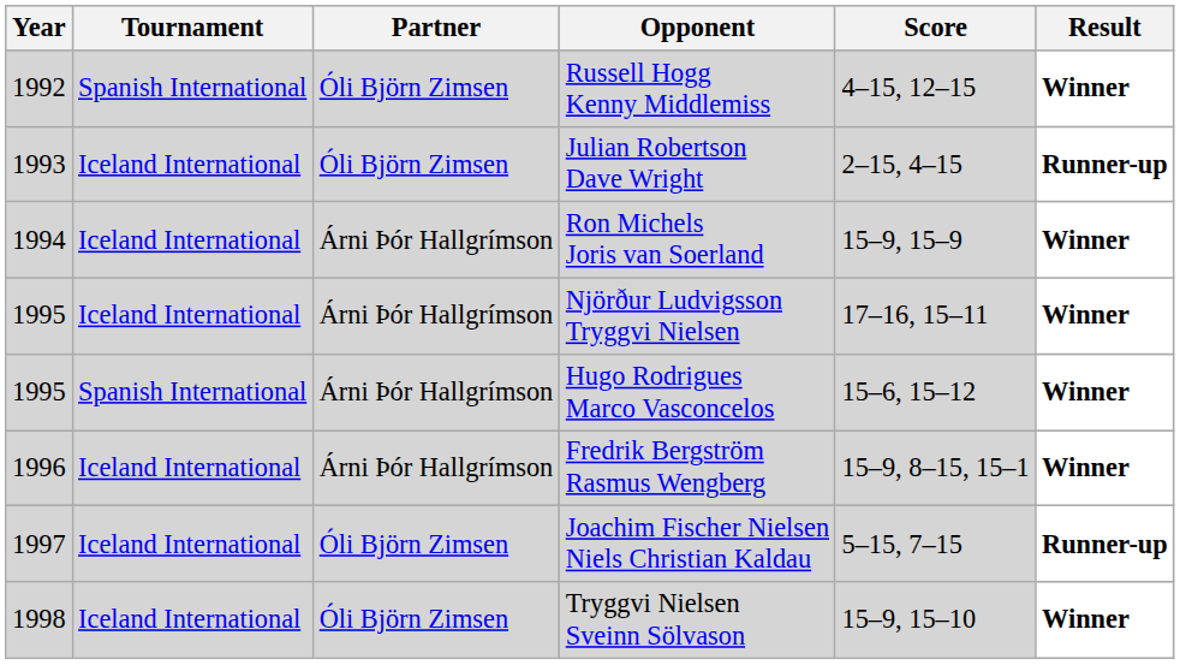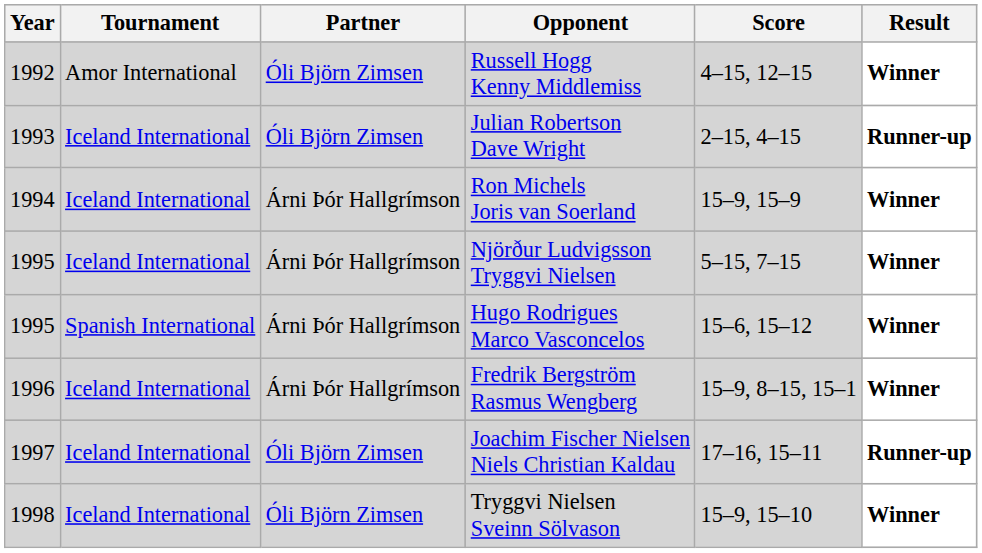Russell Hogg Kenny Middlemiss | Tournament: Spanish International -> Amor International
Njörður Ludvigsson Tryggvi Nielsen | Score: 17–16, 15–11 -> 5–15, 7–15
Joachim Fischer Nielsen Niels Christian Kaldau | Score: 5–15, 7–15 -> 17–16, 15–11
